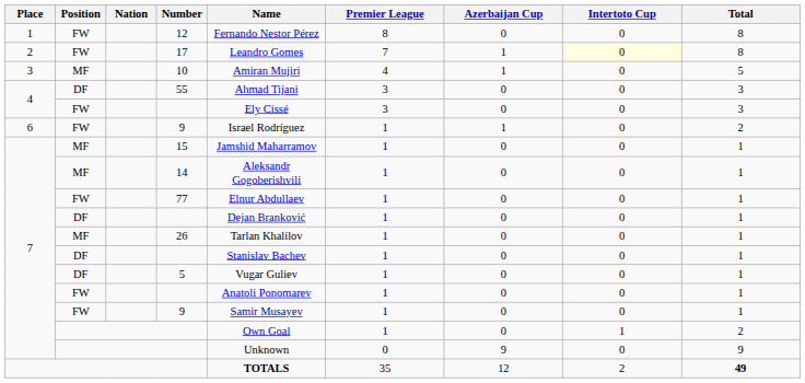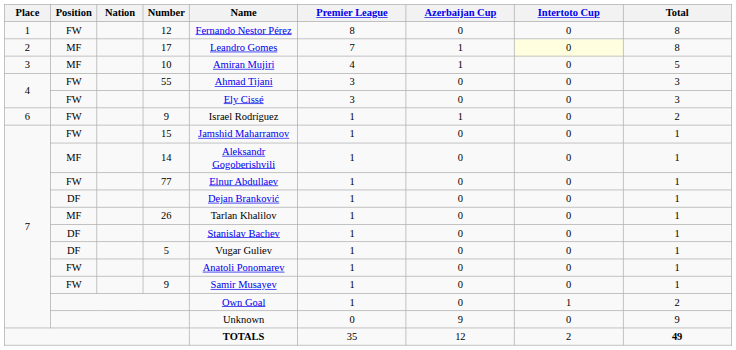17 | Position: FW -> MF
55 | Position: DF -> FW
15 | Position: MF -> FW
